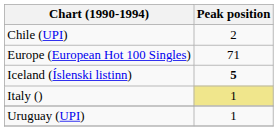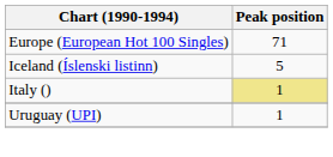- row: Chile (UPI) | 2
Iceland (Íslenski listinn) | Peak position: bold -> normal
